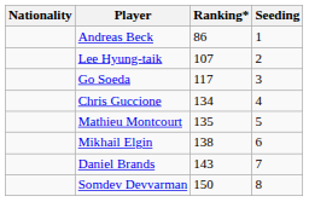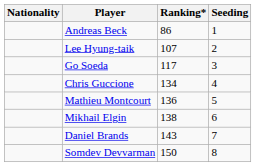Mathieu Montcourt | Ranking*: 135 -> 136
